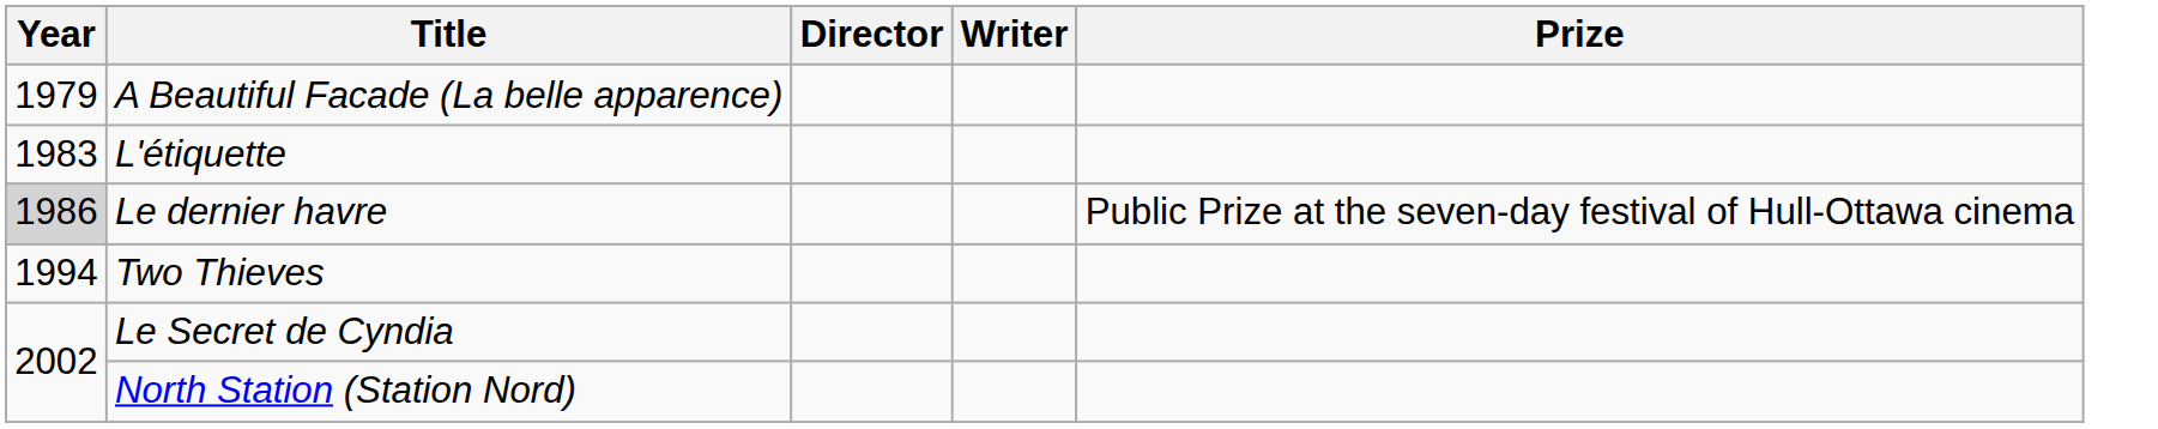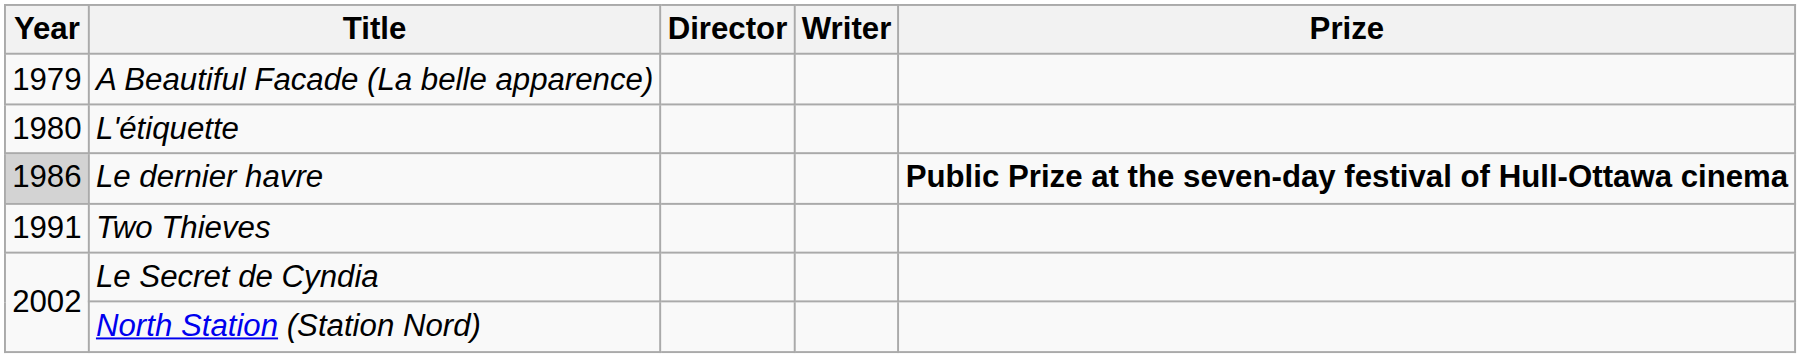L'étiquette | Year: 1983 -> 1980
Le dernier havre | Prize: normal -> bold
Two Thieves | Year: 1994 -> 1991
